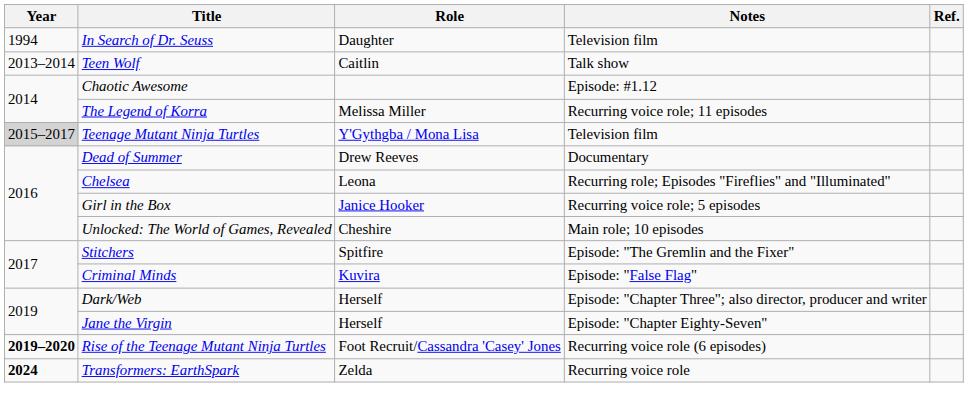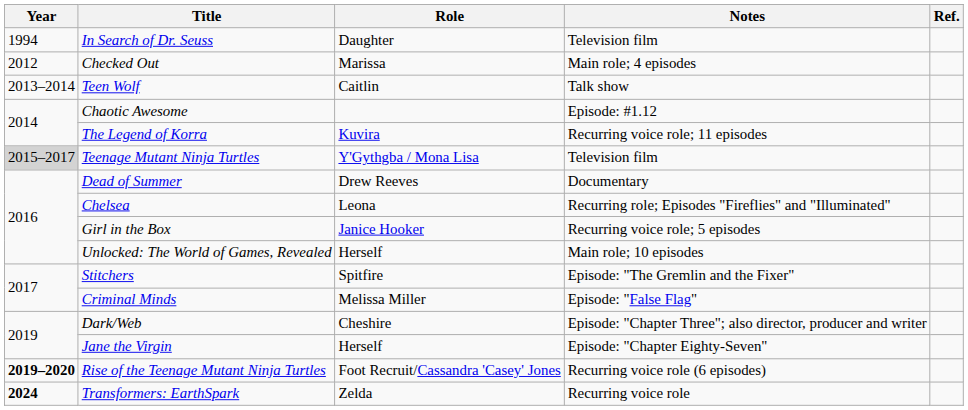+ row: 2012 | Checked Out | Marissa | Main role; 4 episodes
The Legend of Korra | Role: Melissa Miller -> Kuvira
Unlocked: The World of Games, Revealed | Role: Cheshire -> Herself
Criminal Minds | Role: Kuvira -> Melissa Miller
Dark/Web | Role: Herself -> Cheshire
